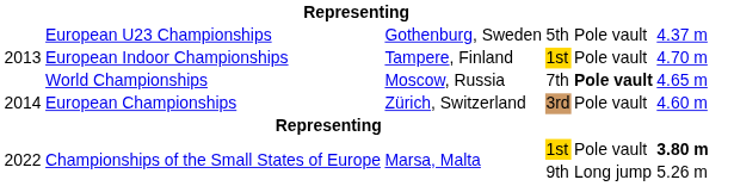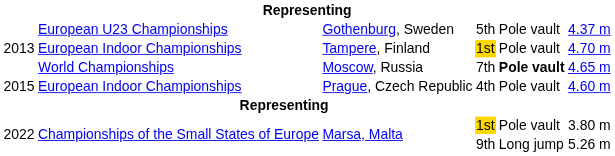- row: 2014 | European Championships | Zürich, Switzerland | 3rd | Pole vault | 4.60 m
+ row: 2015 | European Indoor Championships | Prague, Czech Republic | 4th | Pole vault | 4.60 m
Marsa, Malta / 1st | column 6: bold -> normal
